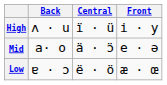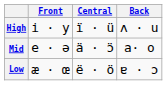columns swapped: Front <-> Back
